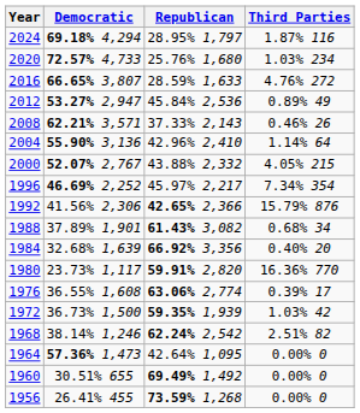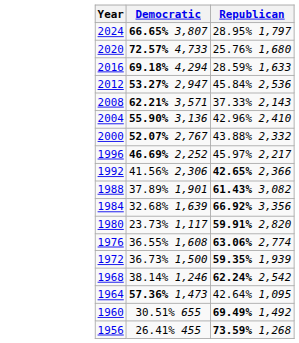- column: Third Parties | 1.87% 116 | 1.03% 234 | 4.76% 272 | 0.89% 49 | 0.46% 26 | 1.14% 64 | 4.05% 215 | 7.34% 354 | 15.79% 876 | 0.68% 34 | 0.40% 20 | 16.36% 770 | 0.39% 17 | 1.03% 42 | 2.51% 82 | 0.00% 0 | 0.00% 0 | 0.00% 0
2024 | Democratic: 69.18% 4,294 -> 66.65% 3,807
2016 | Democratic: 66.65% 3,807 -> 69.18% 4,294
